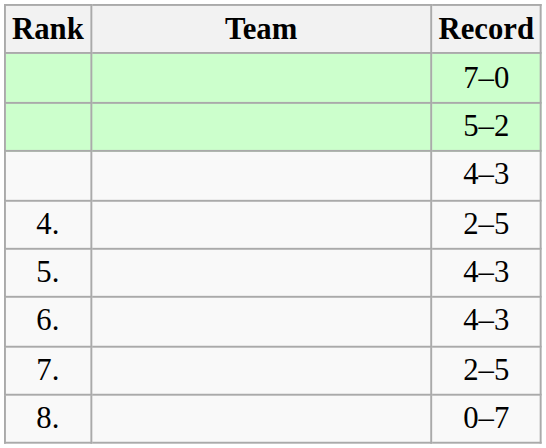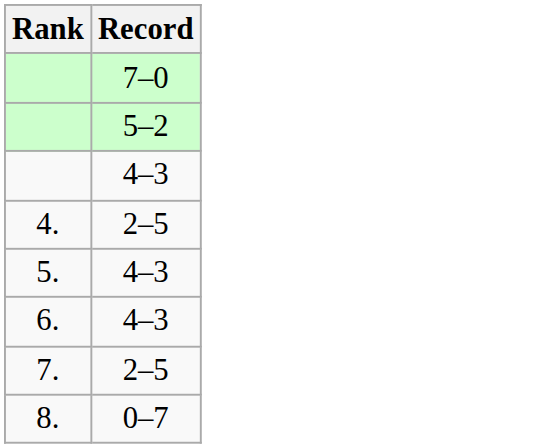- column: Team
